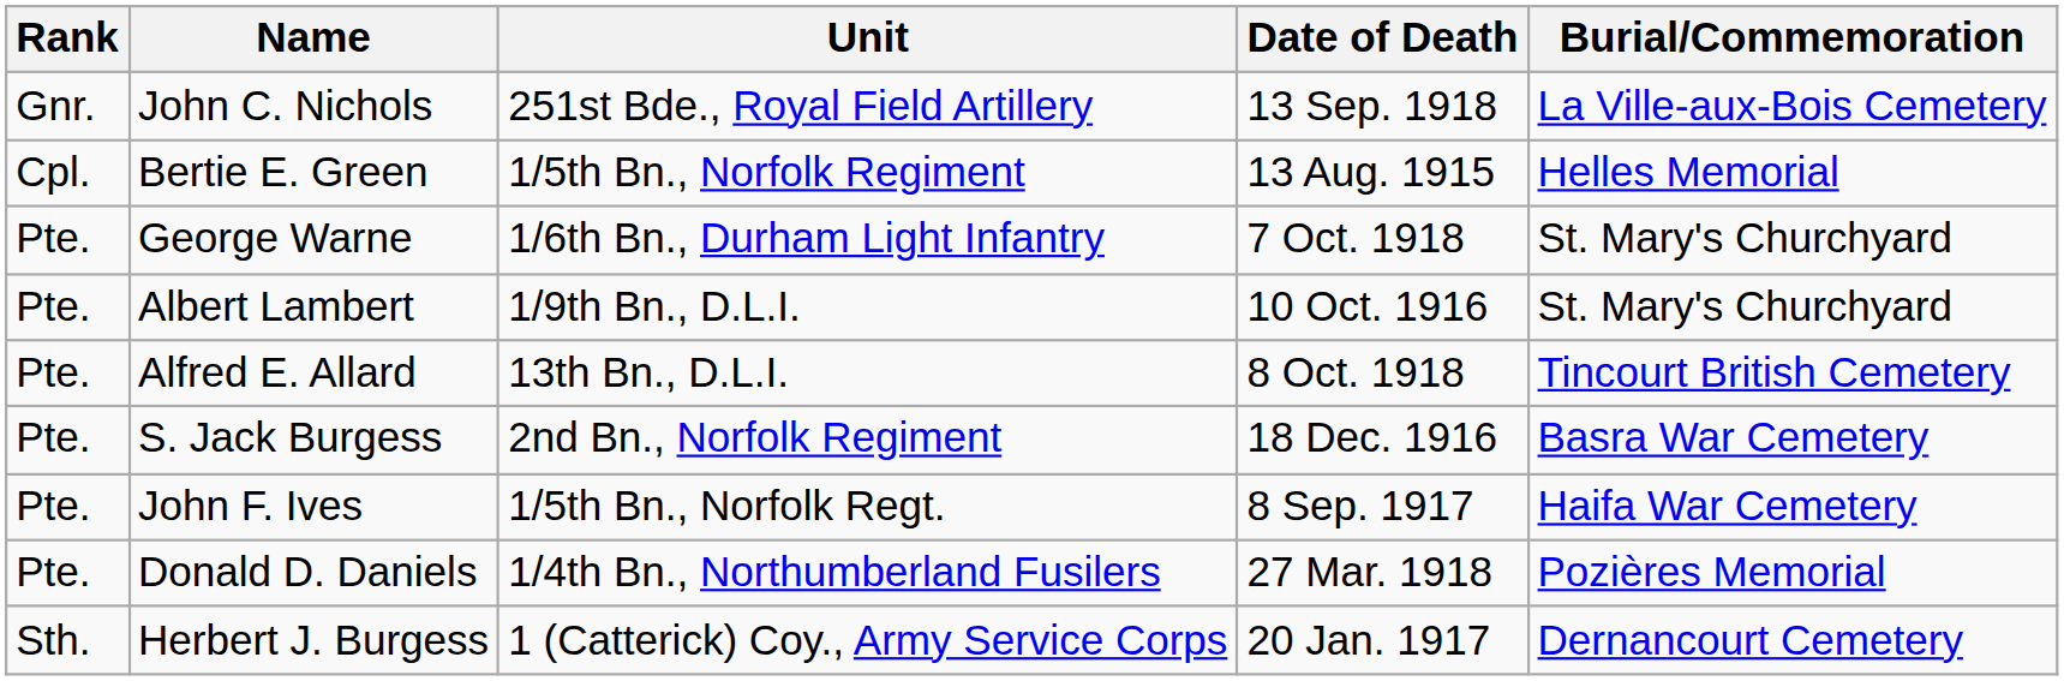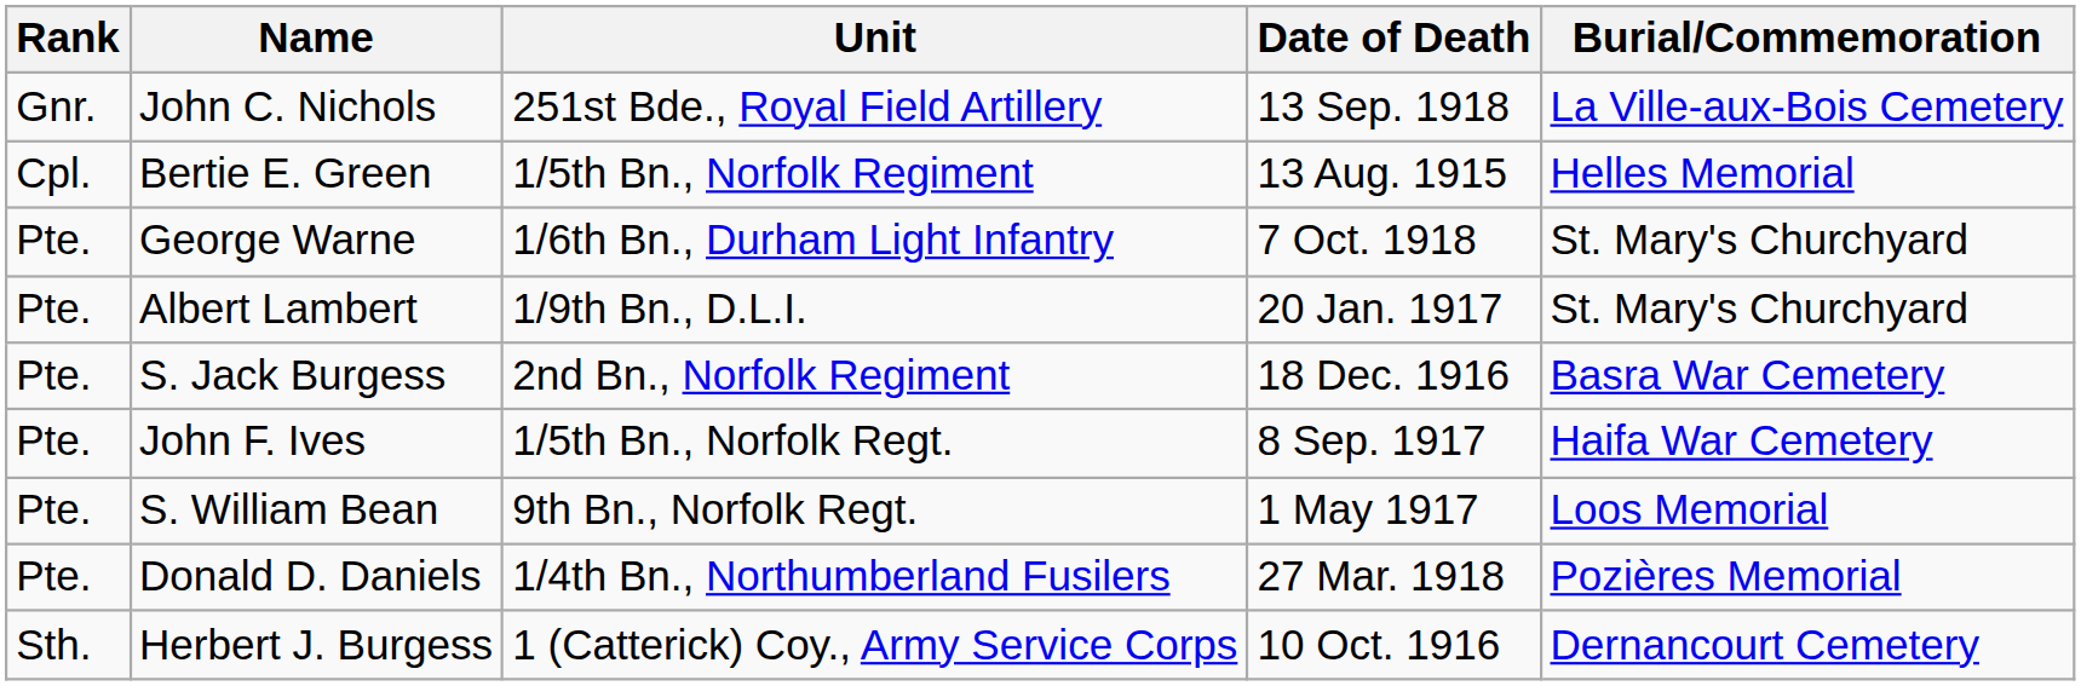Albert Lambert | Date of Death: 10 Oct. 1916 -> 20 Jan. 1917
- row: Pte. | Alfred E. Allard | 13th Bn., D.L.I. | 8 Oct. 1918 | Tincourt British Cemetery
+ row: Pte. | S. William Bean | 9th Bn., Norfolk Regt. | 1 May 1917 | Loos Memorial
Herbert J. Burgess | Date of Death: 20 Jan. 1917 -> 10 Oct. 1916
